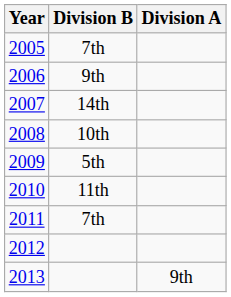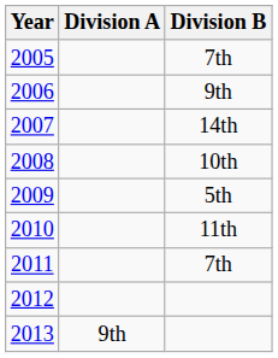columns swapped: Division A <-> Division B
